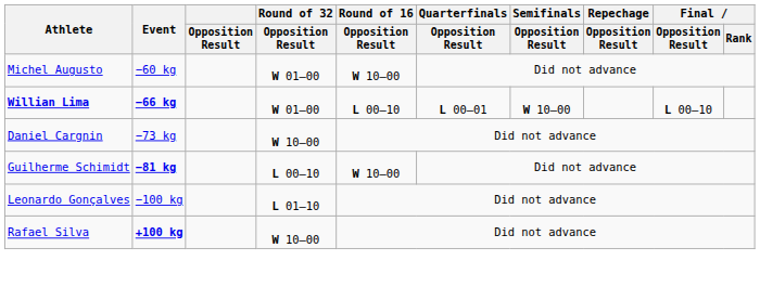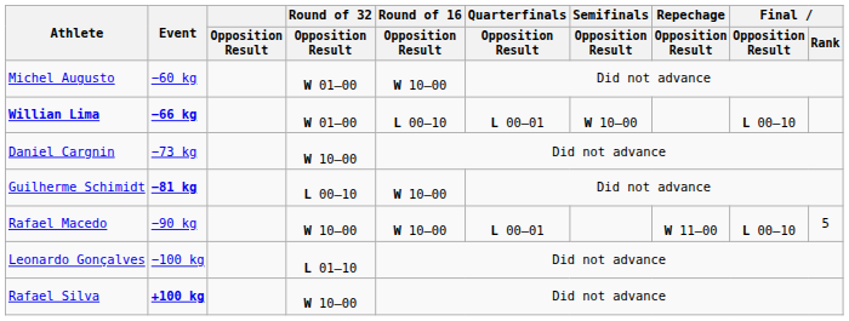+ row: Rafael Macedo | −90 kg | W 10–00 | W 10–00 | L 00–01 | W 11–00 | L 00–10 | 5
